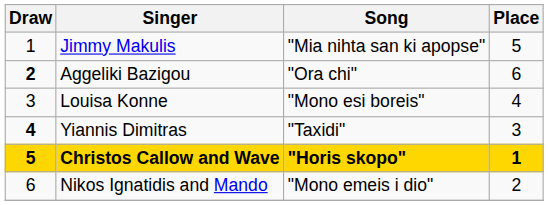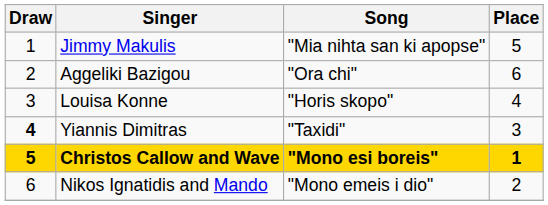Aggeliki Bazigou | Draw: bold -> normal
Louisa Konne | Song: "Mono esi boreis" -> "Horis skopo"
Christos Callow and Wave | Song: "Horis skopo" -> "Mono esi boreis"
